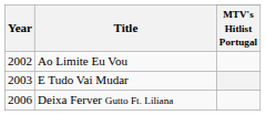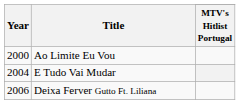Ao Limite Eu Vou | Year: 2002 -> 2000
E Tudo Vai Mudar | Year: 2003 -> 2004
